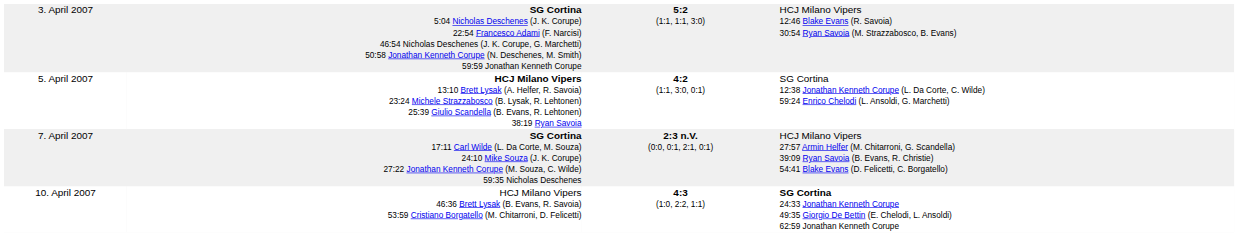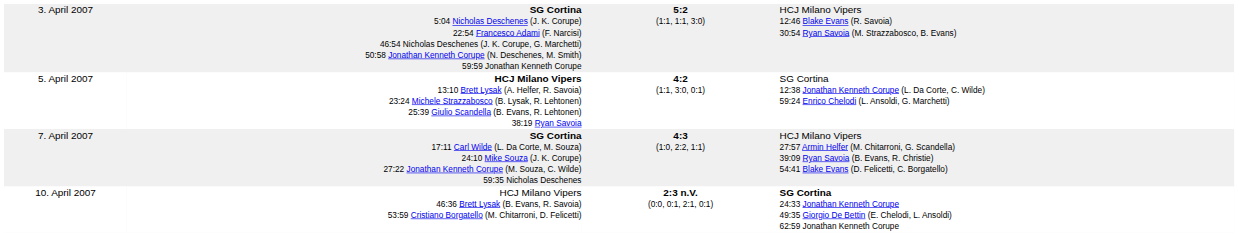7. April 2007 | column 3: 2:3 n.V. (0:0, 0:1, 2:1, 0:1) -> 4:3 (1:0, 2:2, 1:1)
10. April 2007 | column 3: 4:3 (1:0, 2:2, 1:1) -> 2:3 n.V. (0:0, 0:1, 2:1, 0:1)
